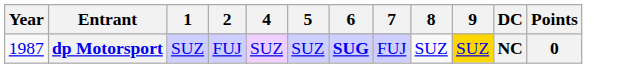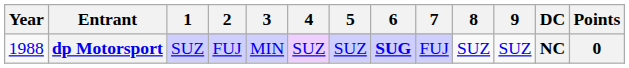+ column: 3 | MIN
dp Motorsport | Year: 1987 -> 1988
dp Motorsport | 9: gold background -> no background
